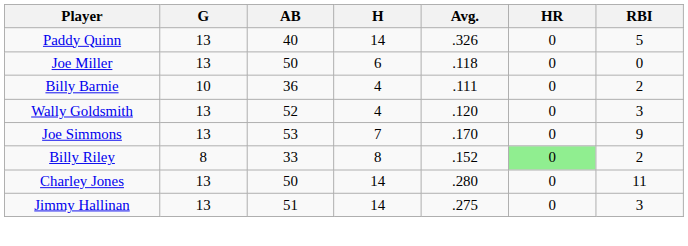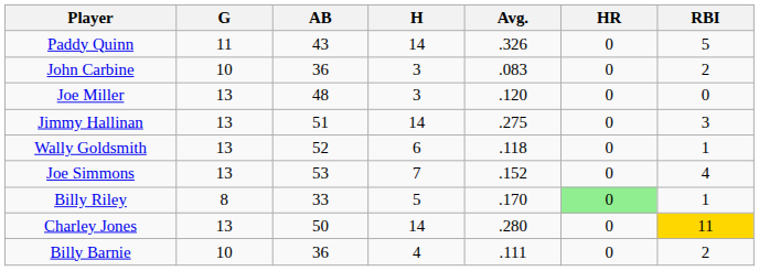Paddy Quinn | G: 13 -> 11
Paddy Quinn | AB: 40 -> 43
+ row: John Carbine | 10 | 36 | 3 | .083 | 0 | 2
Joe Miller | AB: 50 -> 48
Joe Miller | H: 6 -> 3
Joe Miller | Avg.: .118 -> .120
rows swapped: Jimmy Hallinan <-> Billy Barnie
Wally Goldsmith | H: 4 -> 6
Wally Goldsmith | Avg.: .120 -> .118
Wally Goldsmith | RBI: 3 -> 1
Joe Simmons | Avg.: .170 -> .152
Joe Simmons | RBI: 9 -> 4
Billy Riley | H: 8 -> 5
Billy Riley | Avg.: .152 -> .170
Billy Riley | RBI: 2 -> 1
Charley Jones | RBI: no background -> gold background
